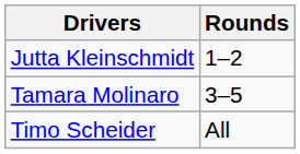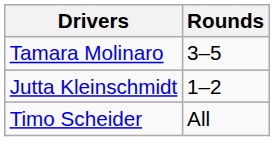rows swapped: Jutta Kleinschmidt <-> Tamara Molinaro
